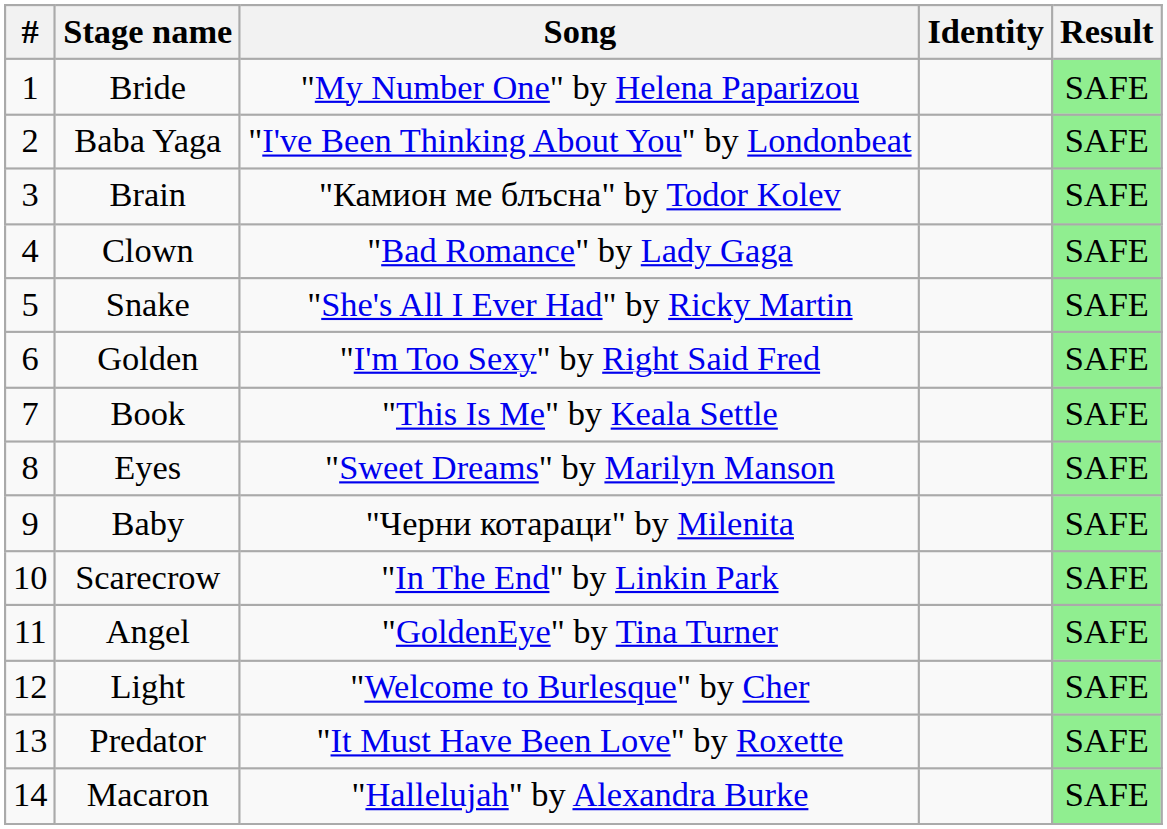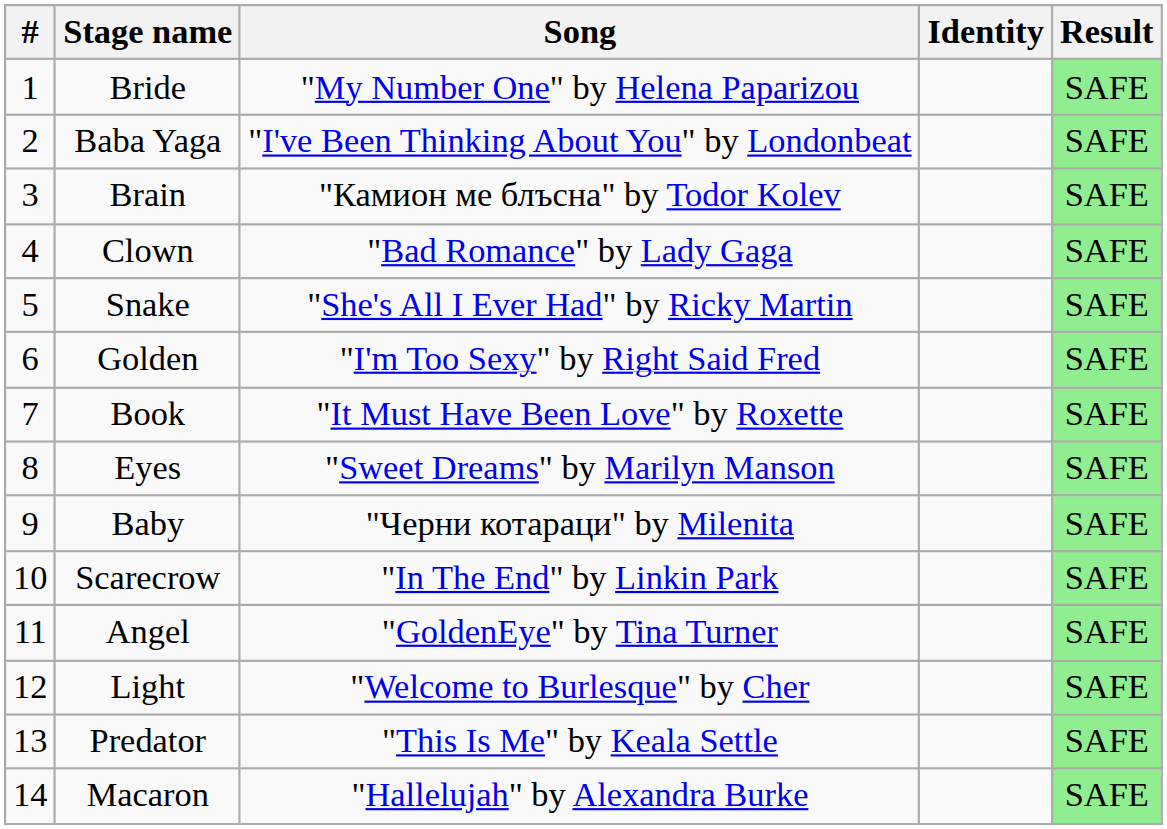Book | Song: "This Is Me" by Keala Settle -> "It Must Have Been Love" by Roxette
Predator | Song: "It Must Have Been Love" by Roxette -> "This Is Me" by Keala Settle
